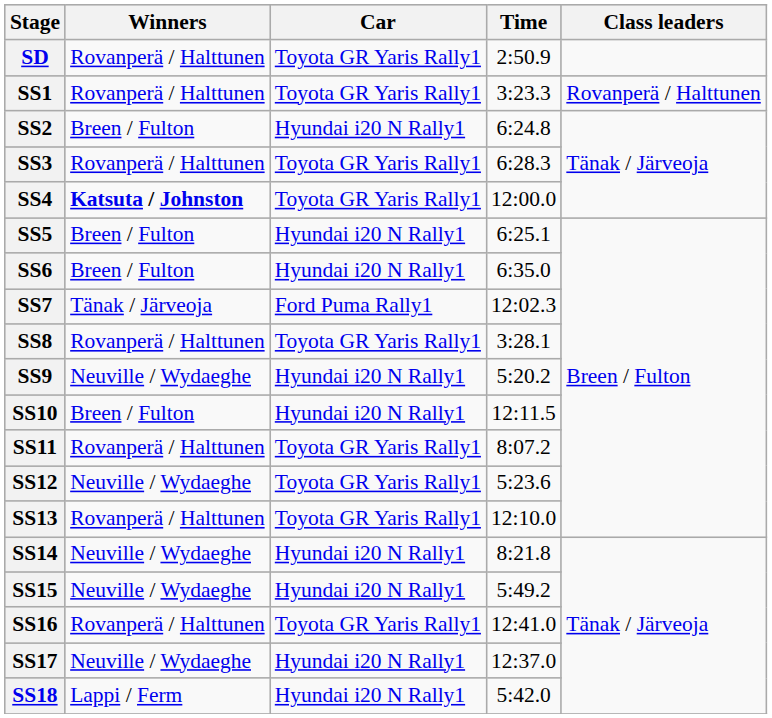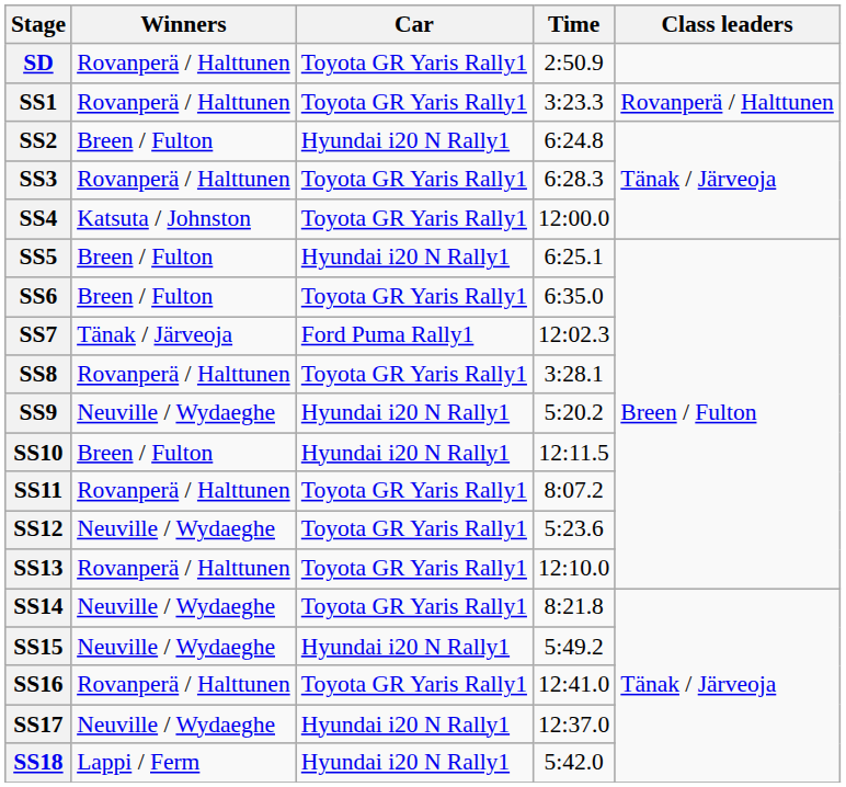SS4 | Winners: bold -> normal
SS6 | Car: Hyundai i20 N Rally1 -> Toyota GR Yaris Rally1
SS14 | Car: Hyundai i20 N Rally1 -> Toyota GR Yaris Rally1
